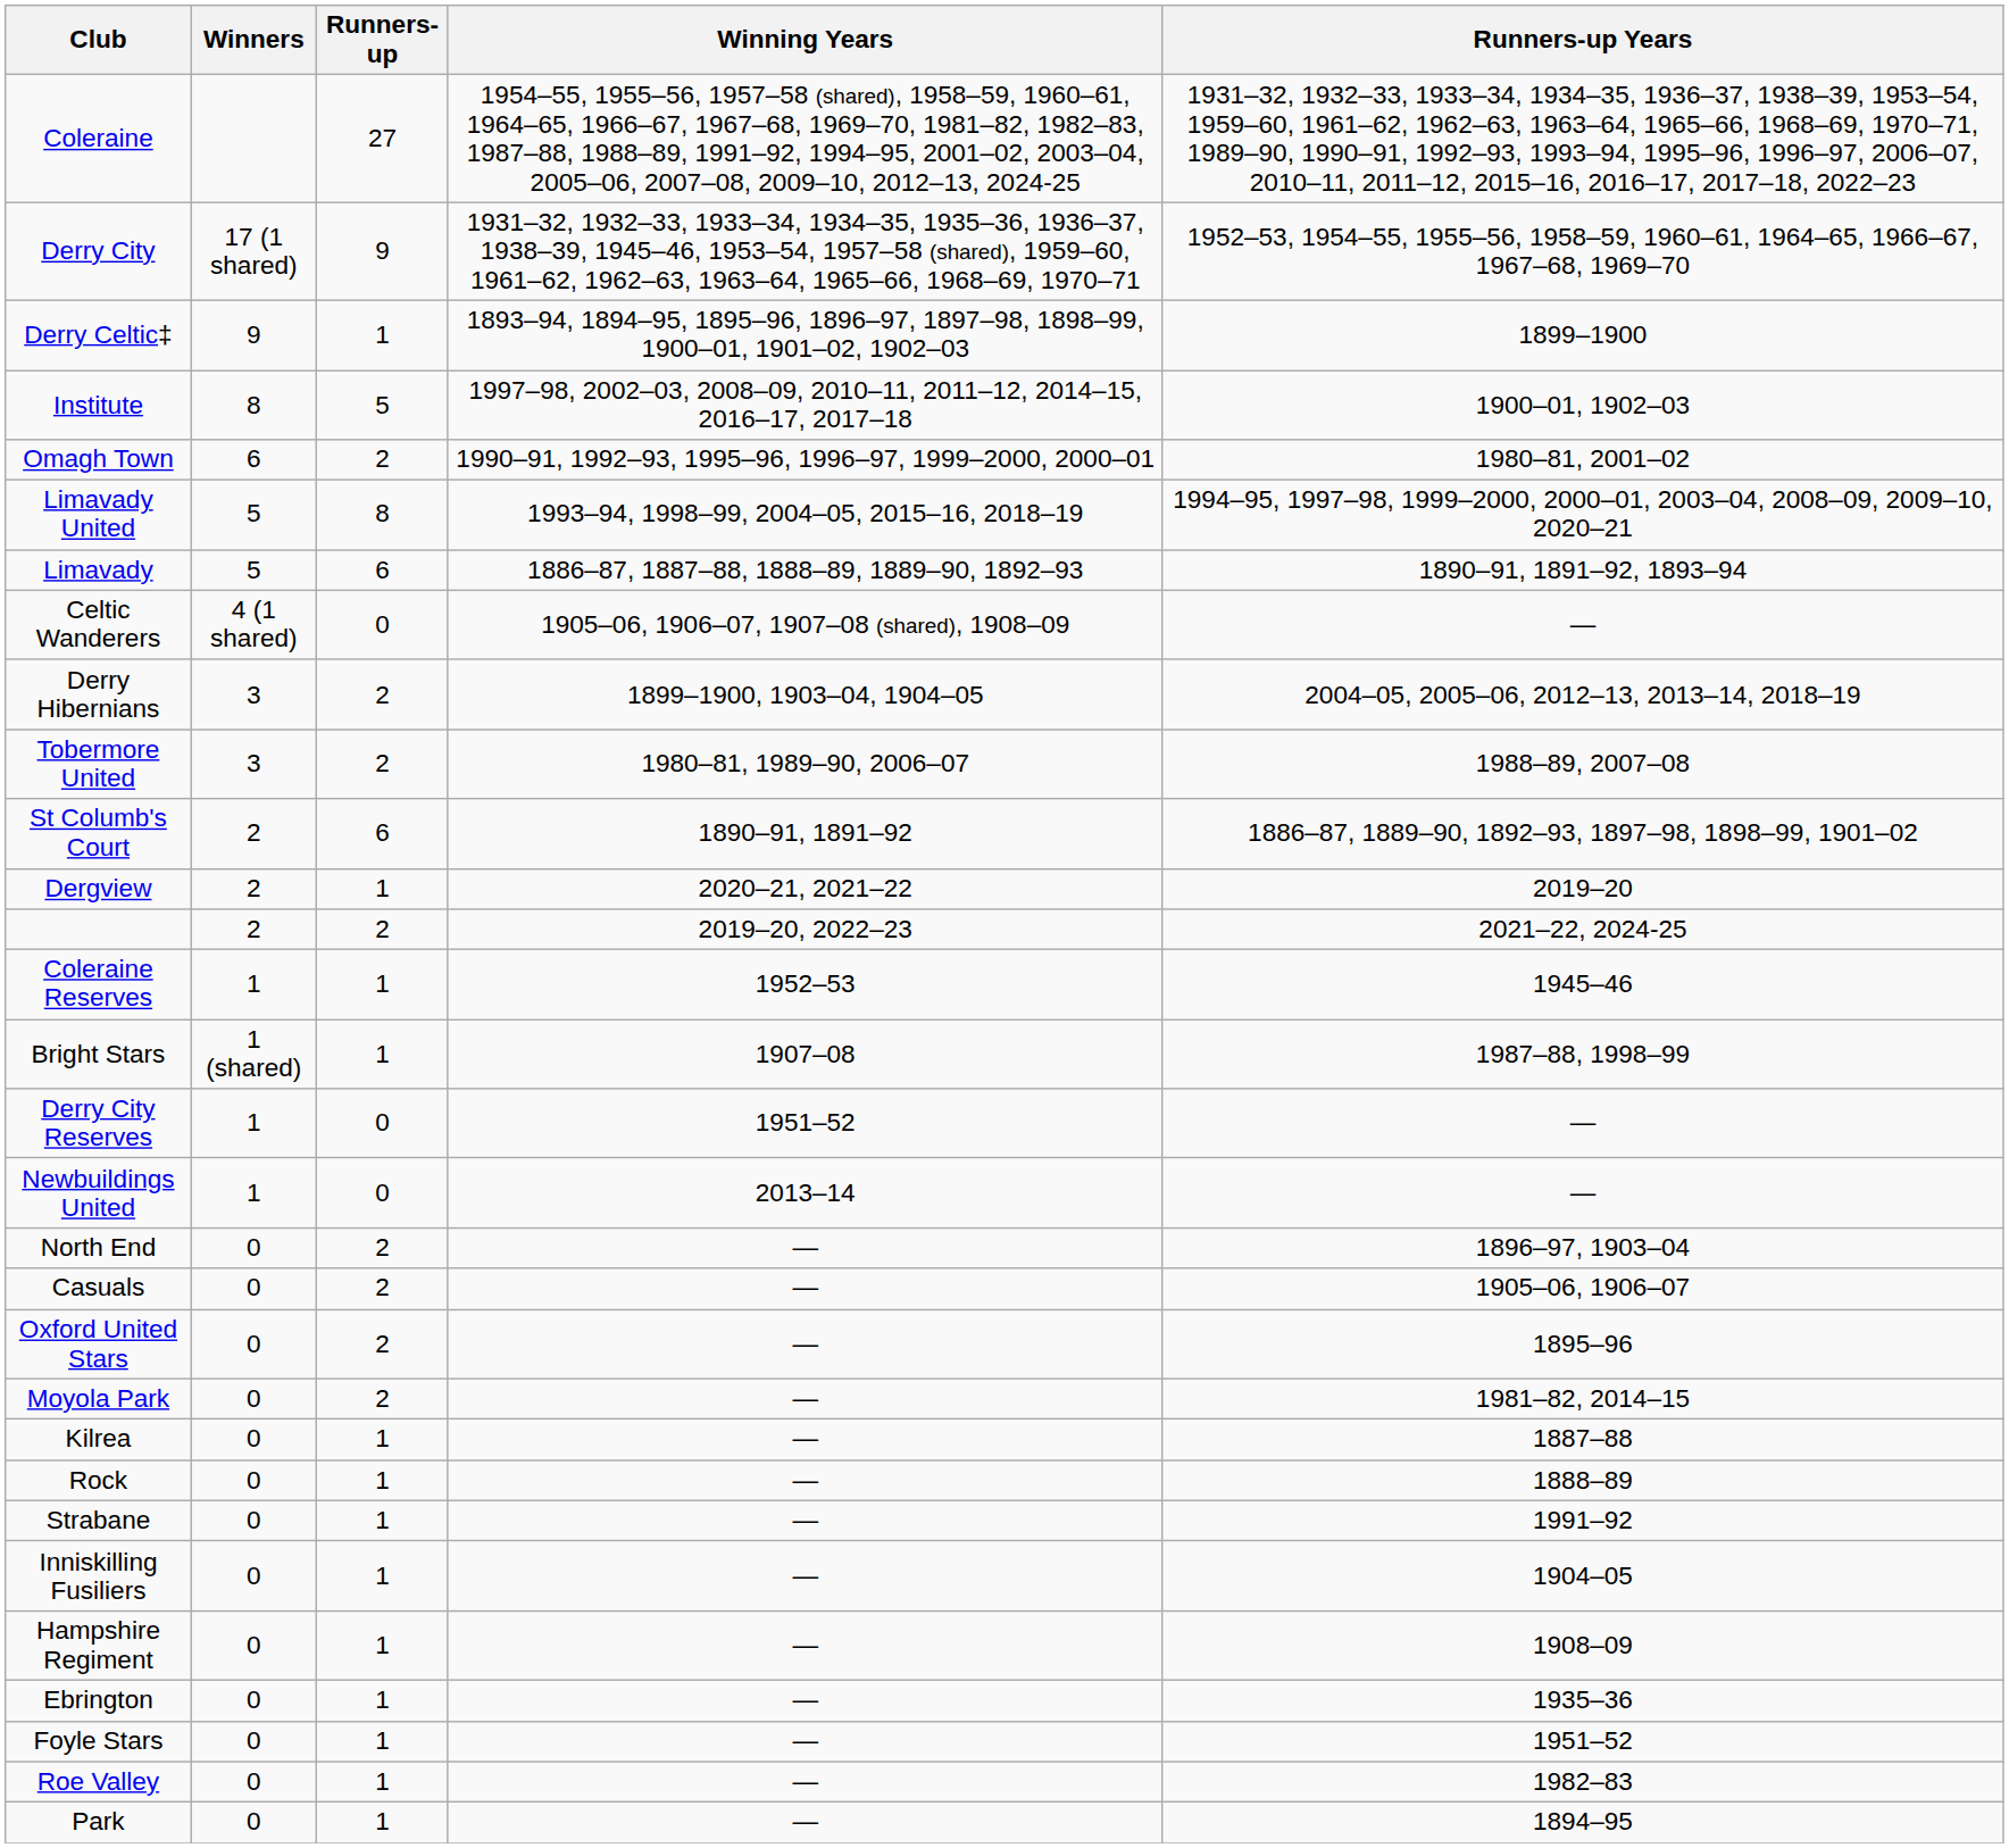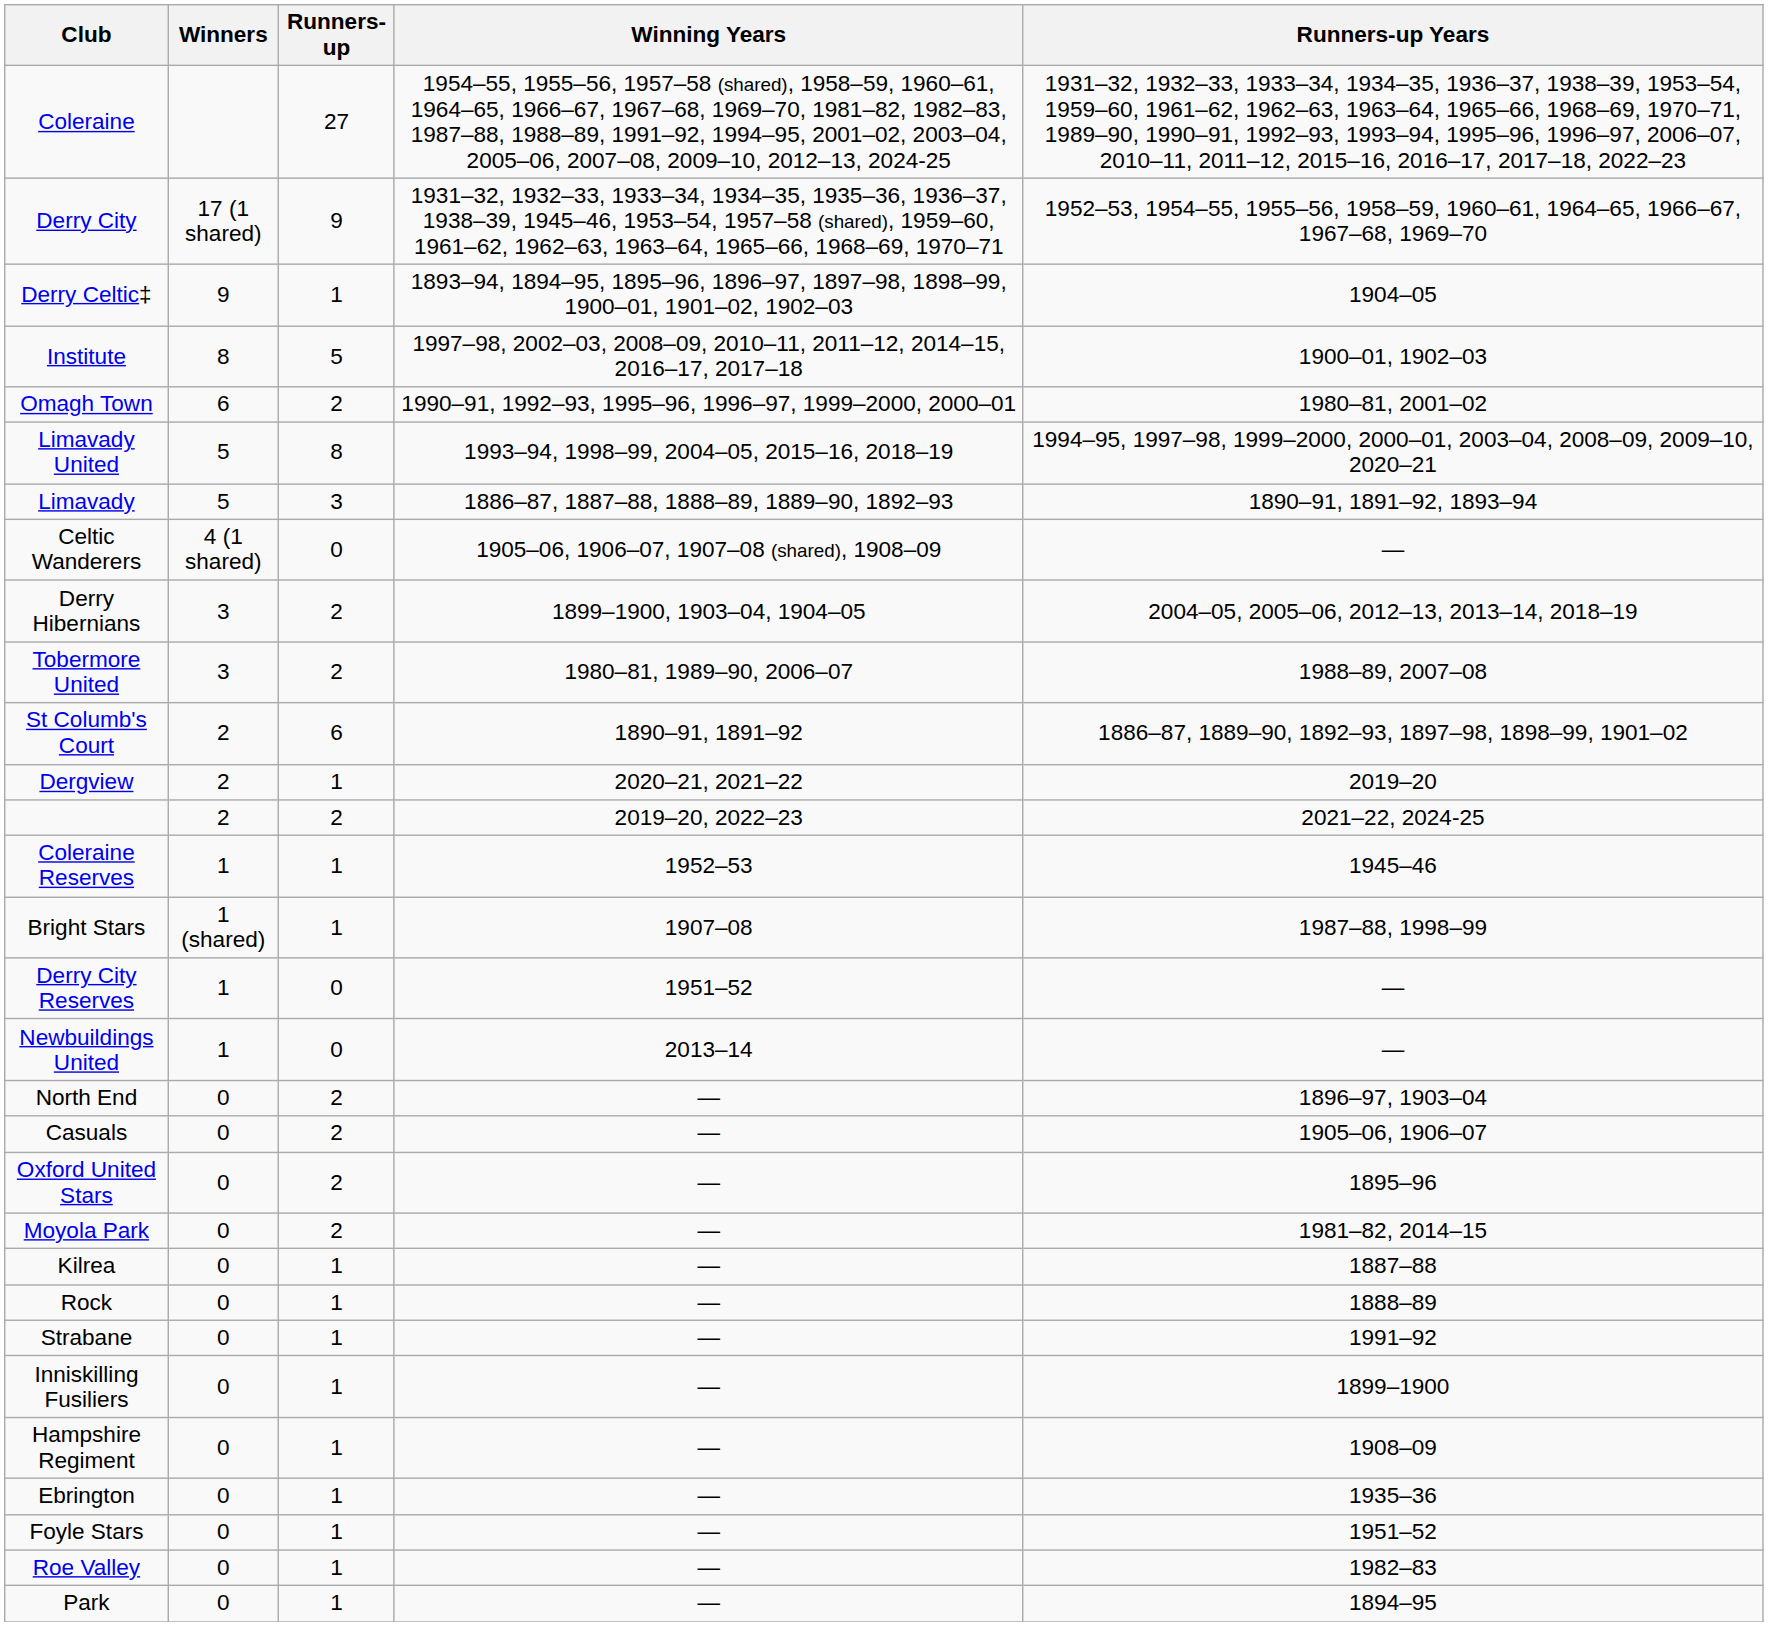Derry Celtic‡ | Runners-up Years: 1899–1900 -> 1904–05
Limavady | Runners-up: 6 -> 3
Inniskilling Fusiliers | Runners-up Years: 1904–05 -> 1899–1900
